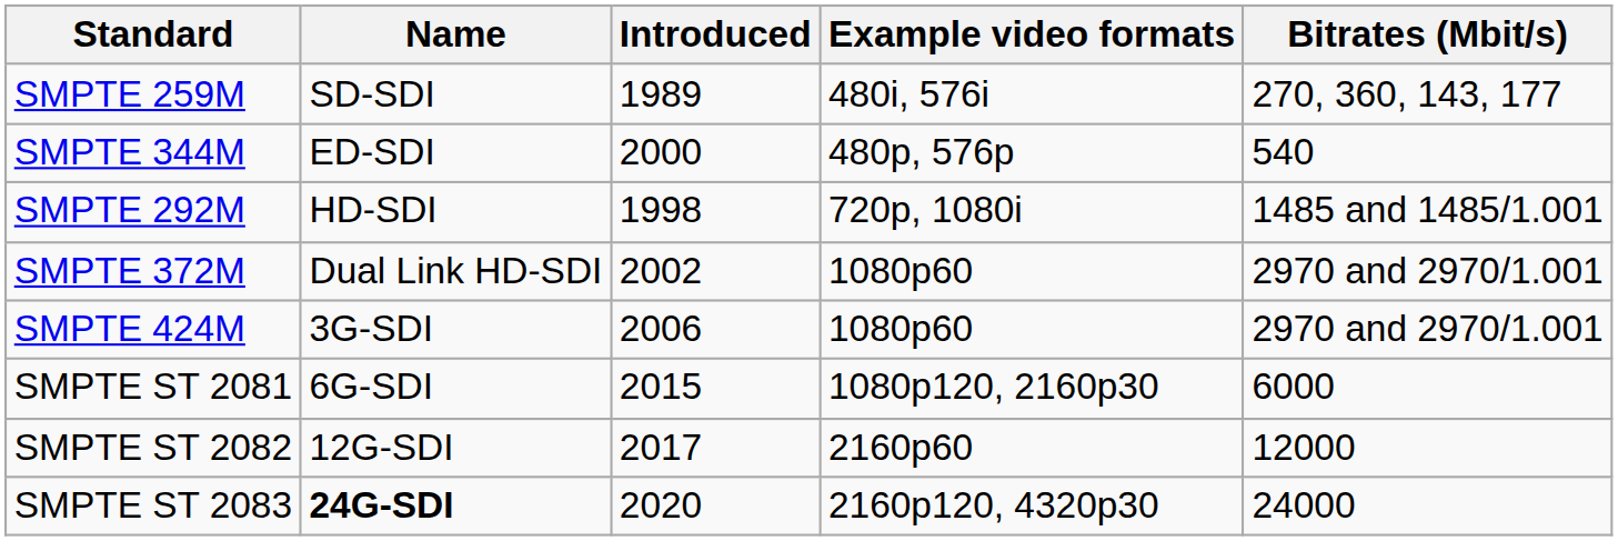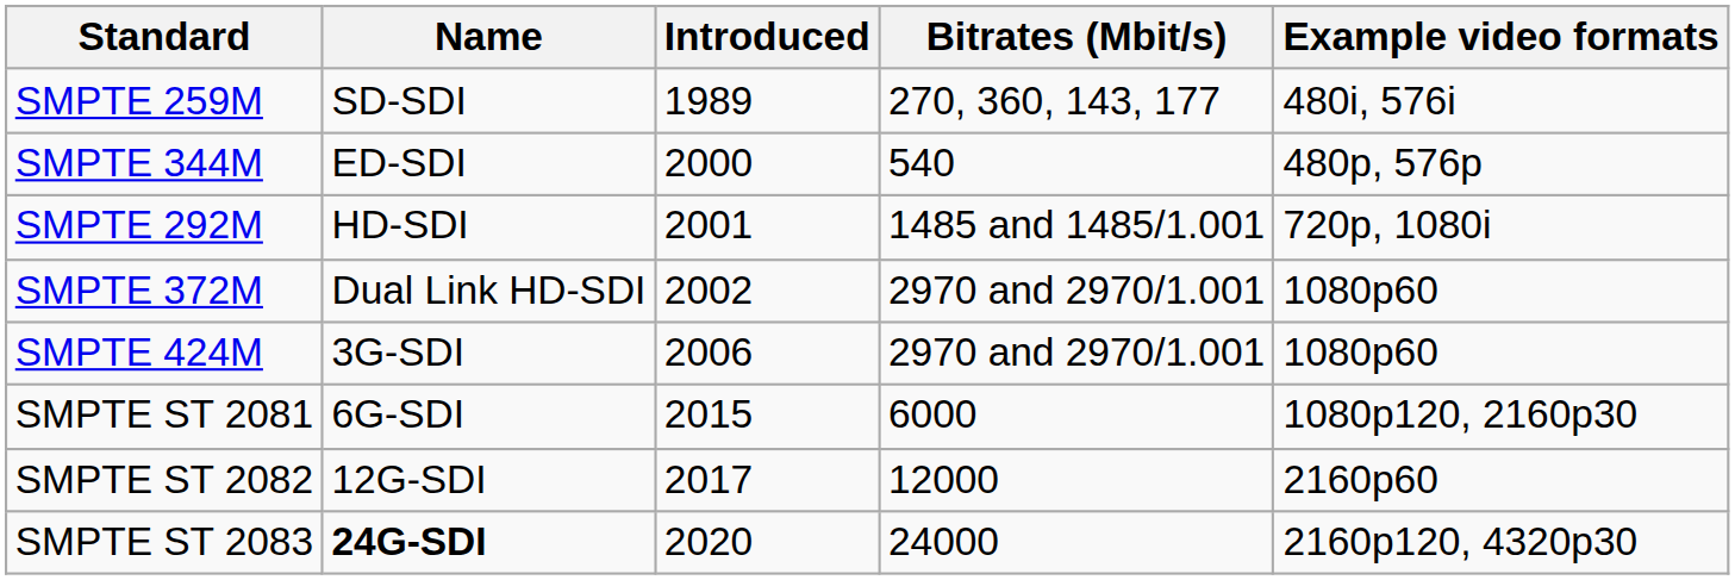columns swapped: Bitrates (Mbit/s) <-> Example video formats
SMPTE 292M | Introduced: 1998 -> 2001
